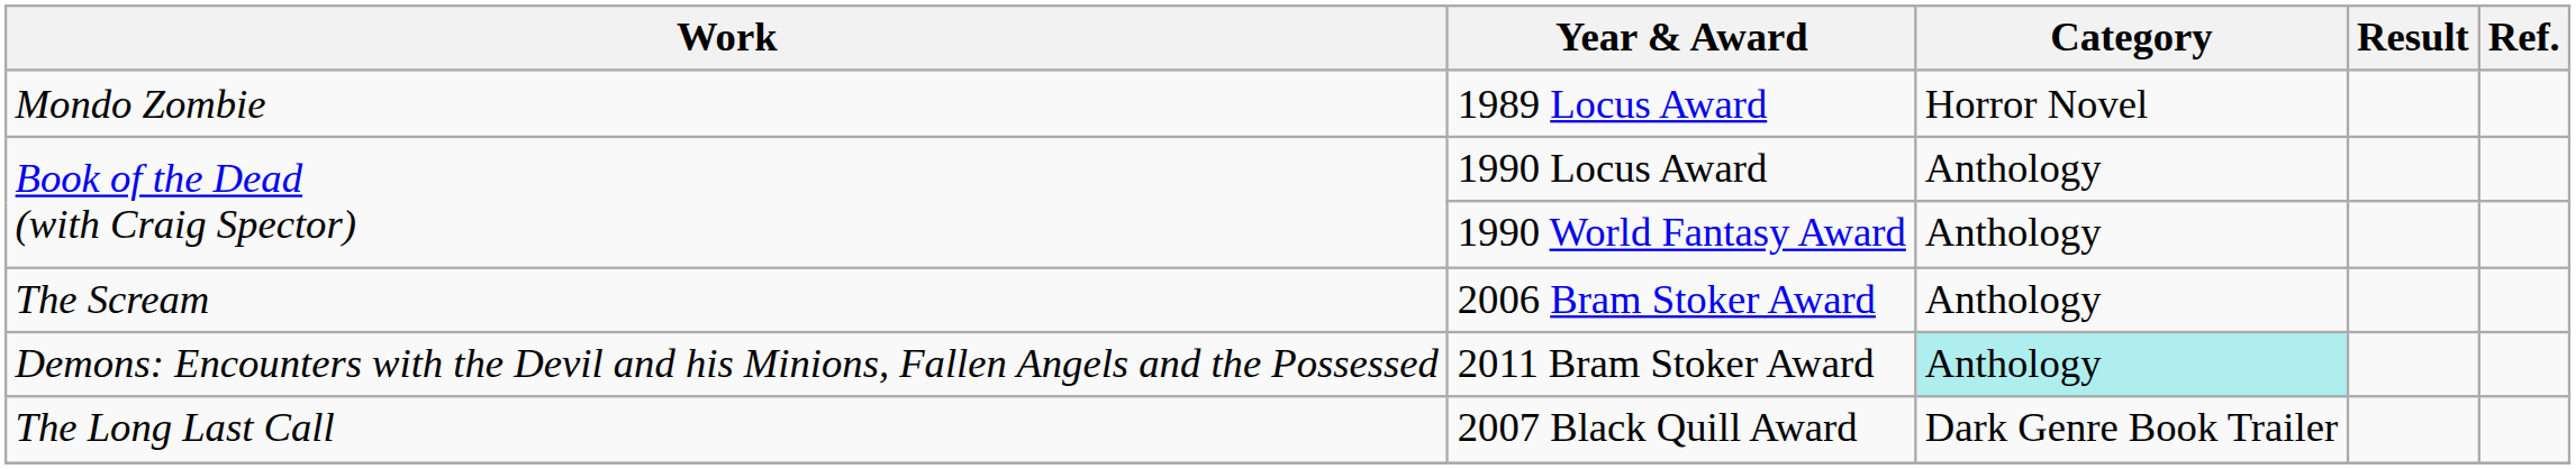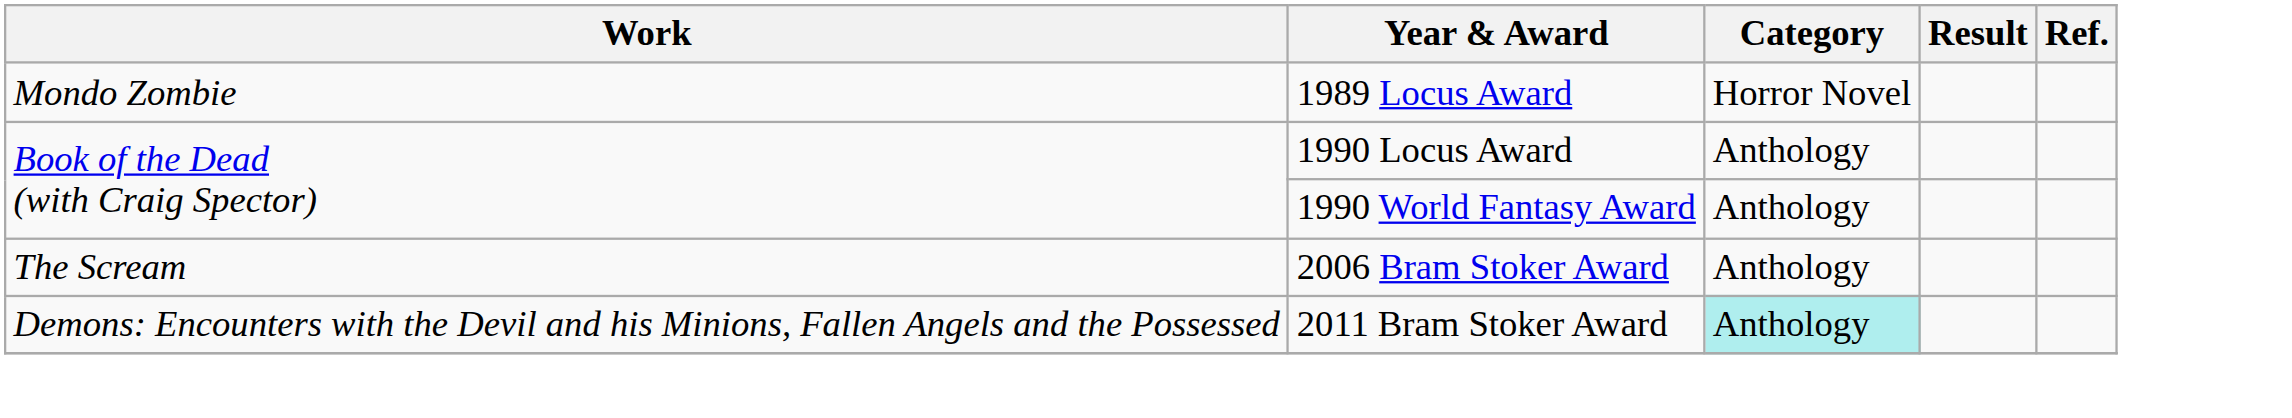- row: The Long Last Call | 2007 Black Quill Award | Dark Genre Book Trailer
